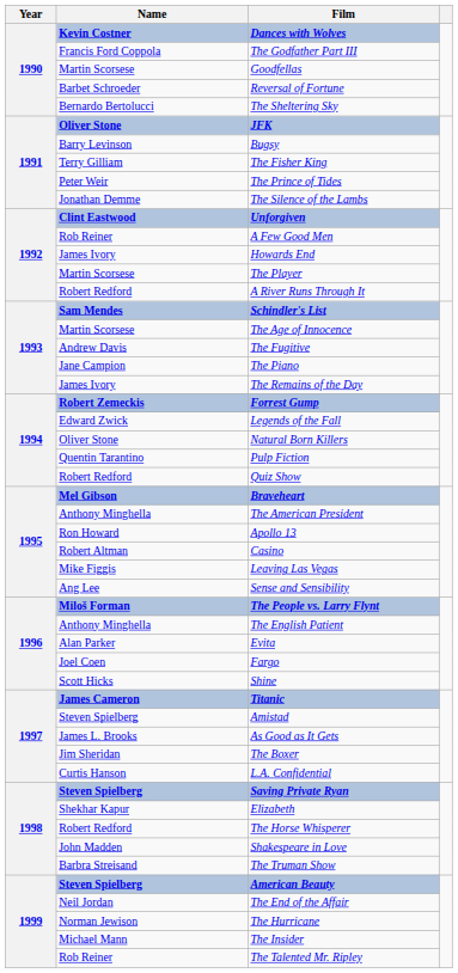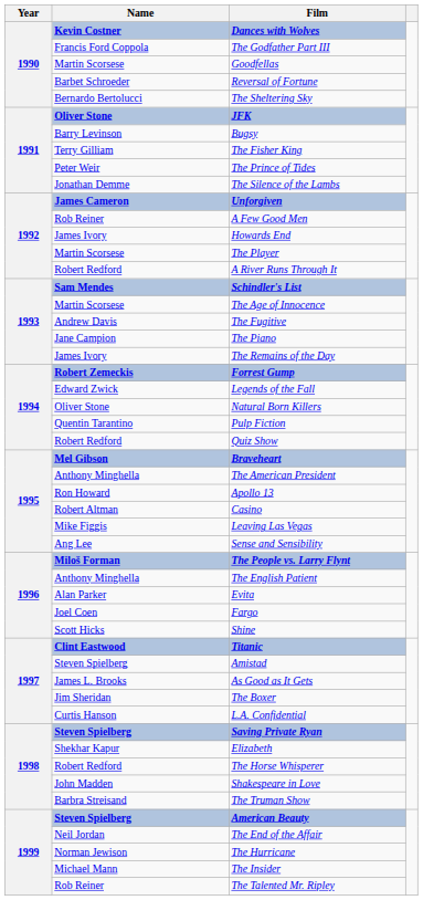Unforgiven | Name: Clint Eastwood -> James Cameron
Titanic | Name: James Cameron -> Clint Eastwood
